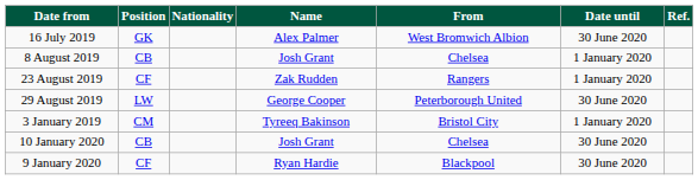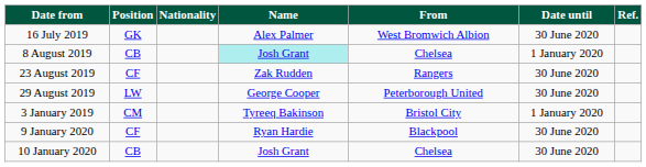8 August 2019 | Name: no background -> paleturquoise background
23 August 2019 | Date until: 1 January 2020 -> 30 June 2020
rows swapped: 9 January 2020 <-> 10 January 2020
